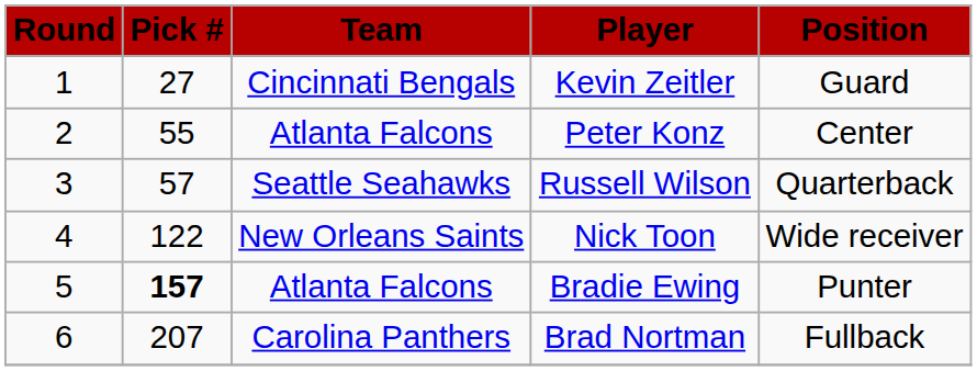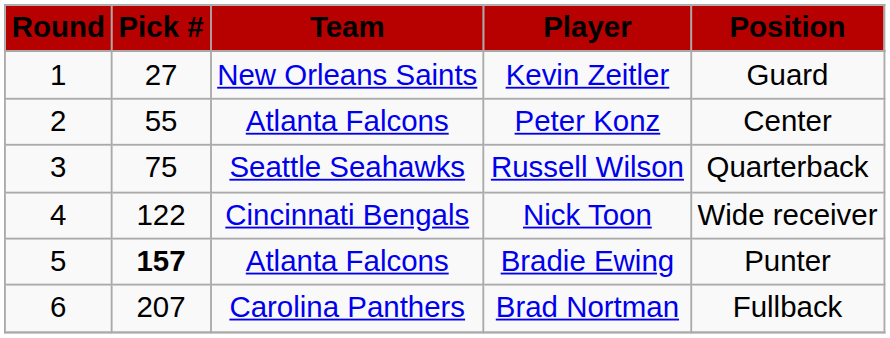Kevin Zeitler | Team: Cincinnati Bengals -> New Orleans Saints
Russell Wilson | Pick #: 57 -> 75
Nick Toon | Team: New Orleans Saints -> Cincinnati Bengals
